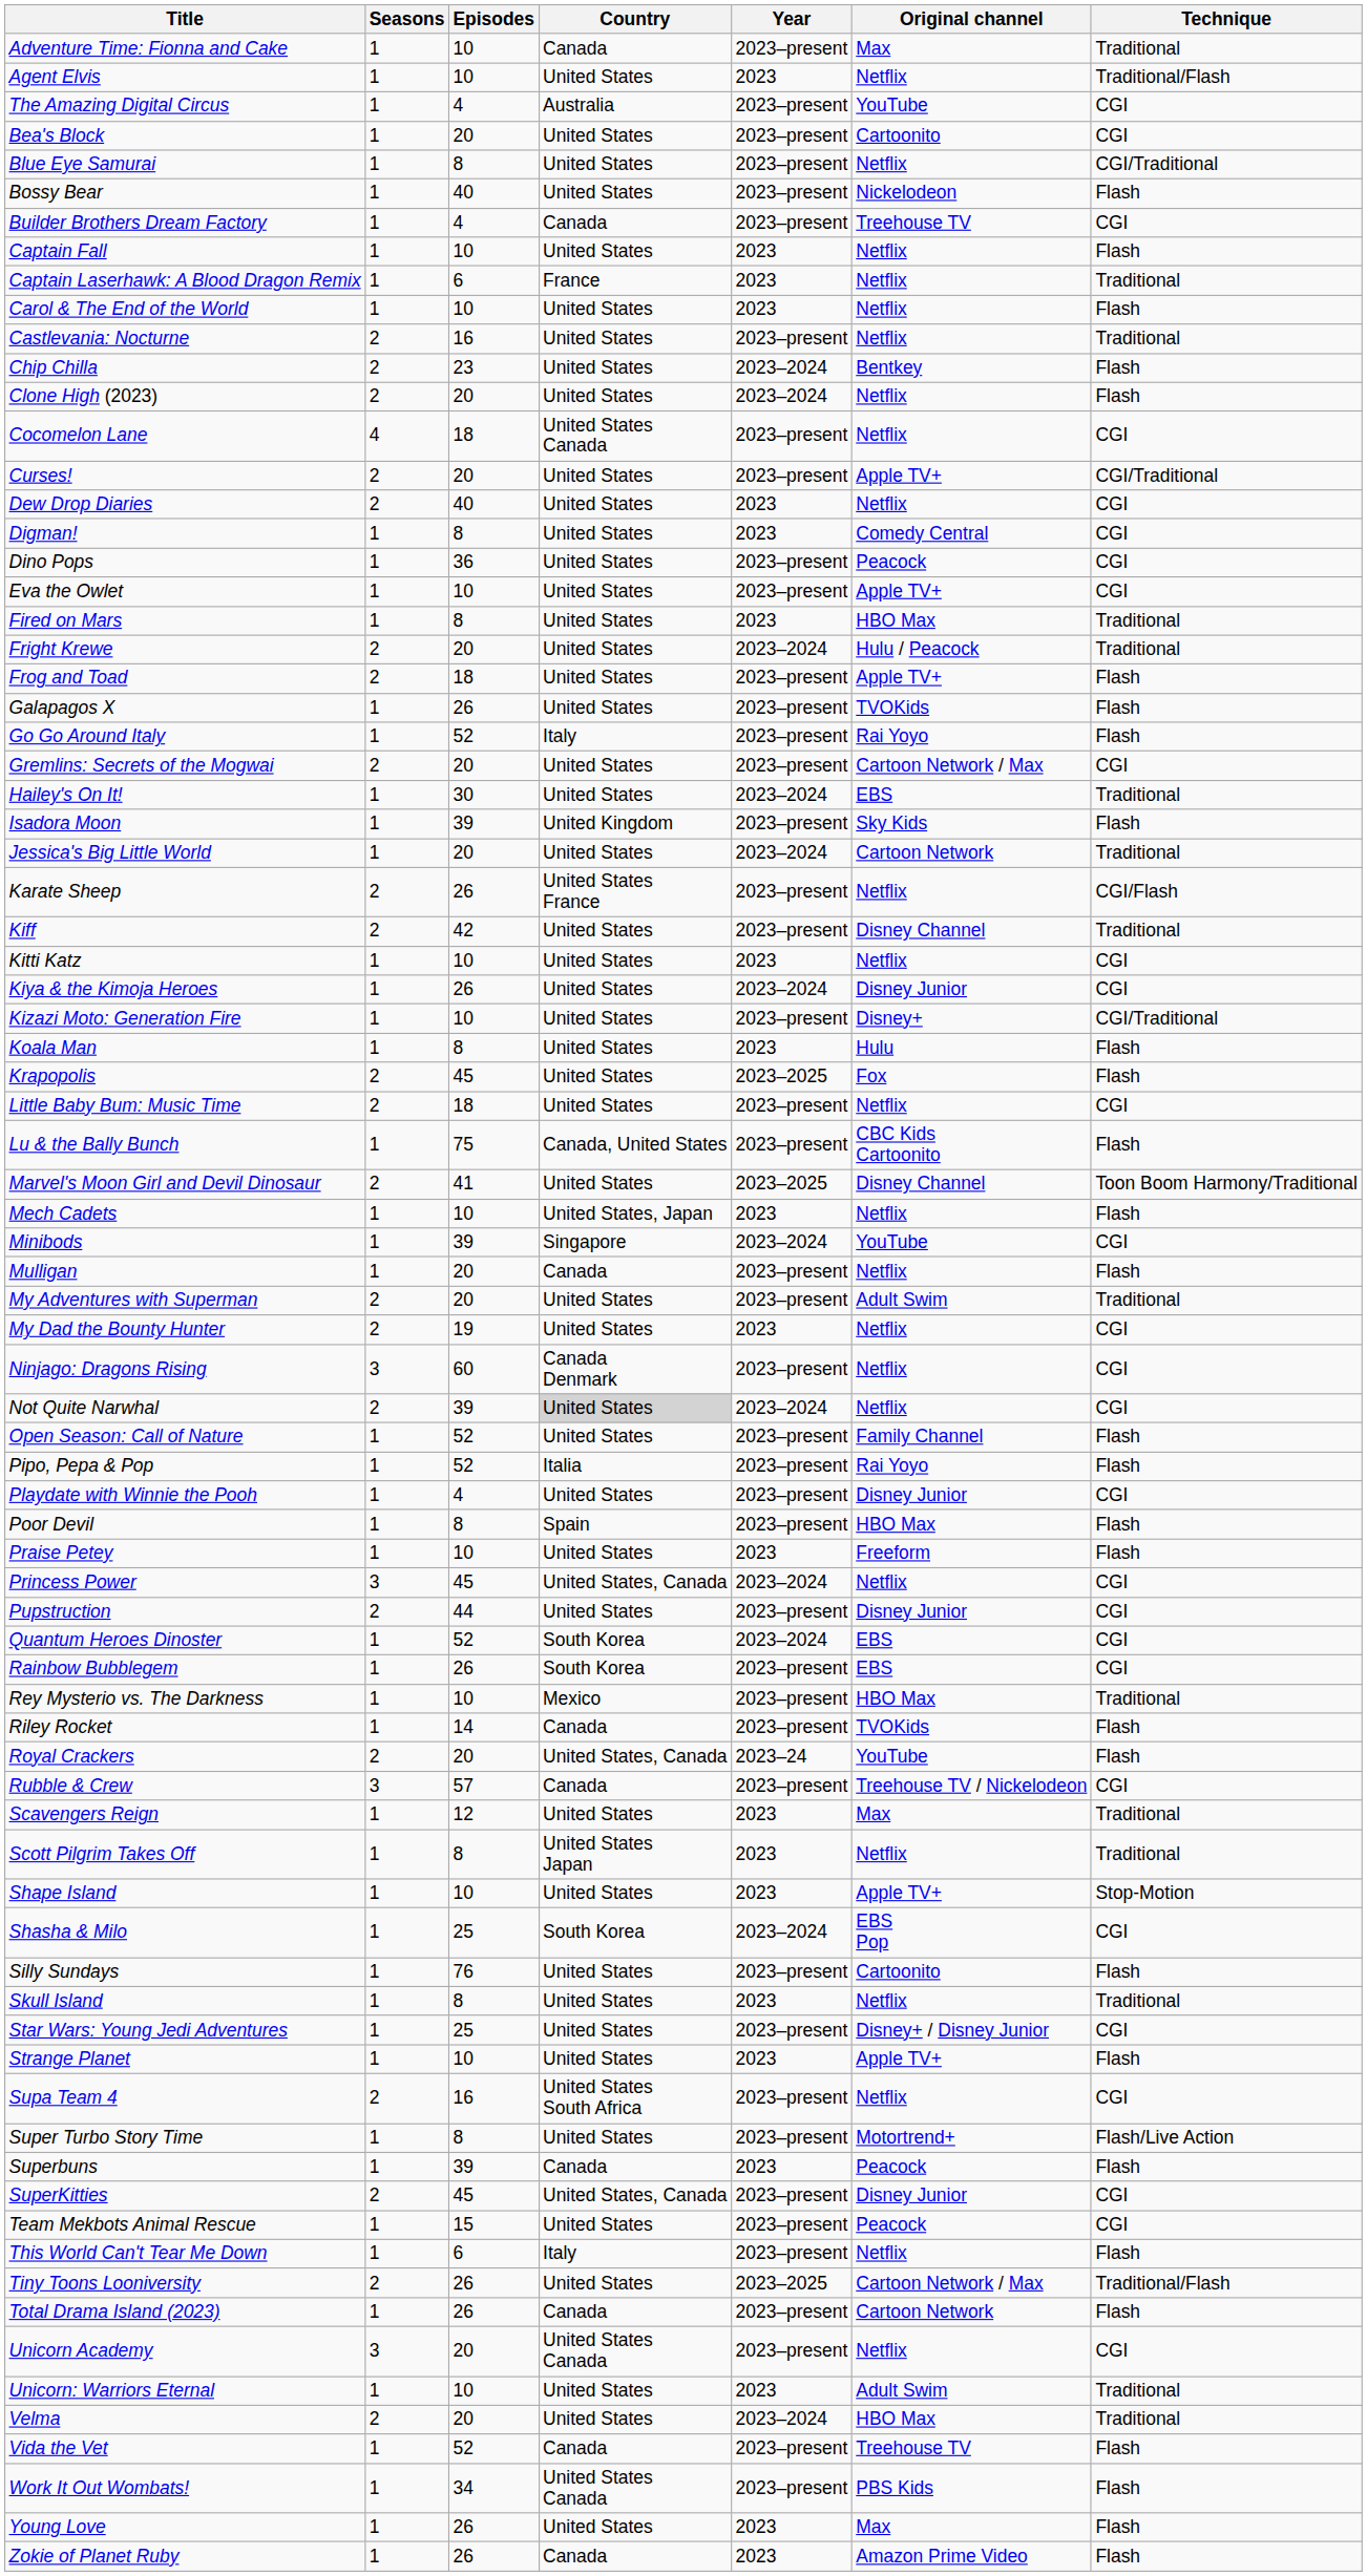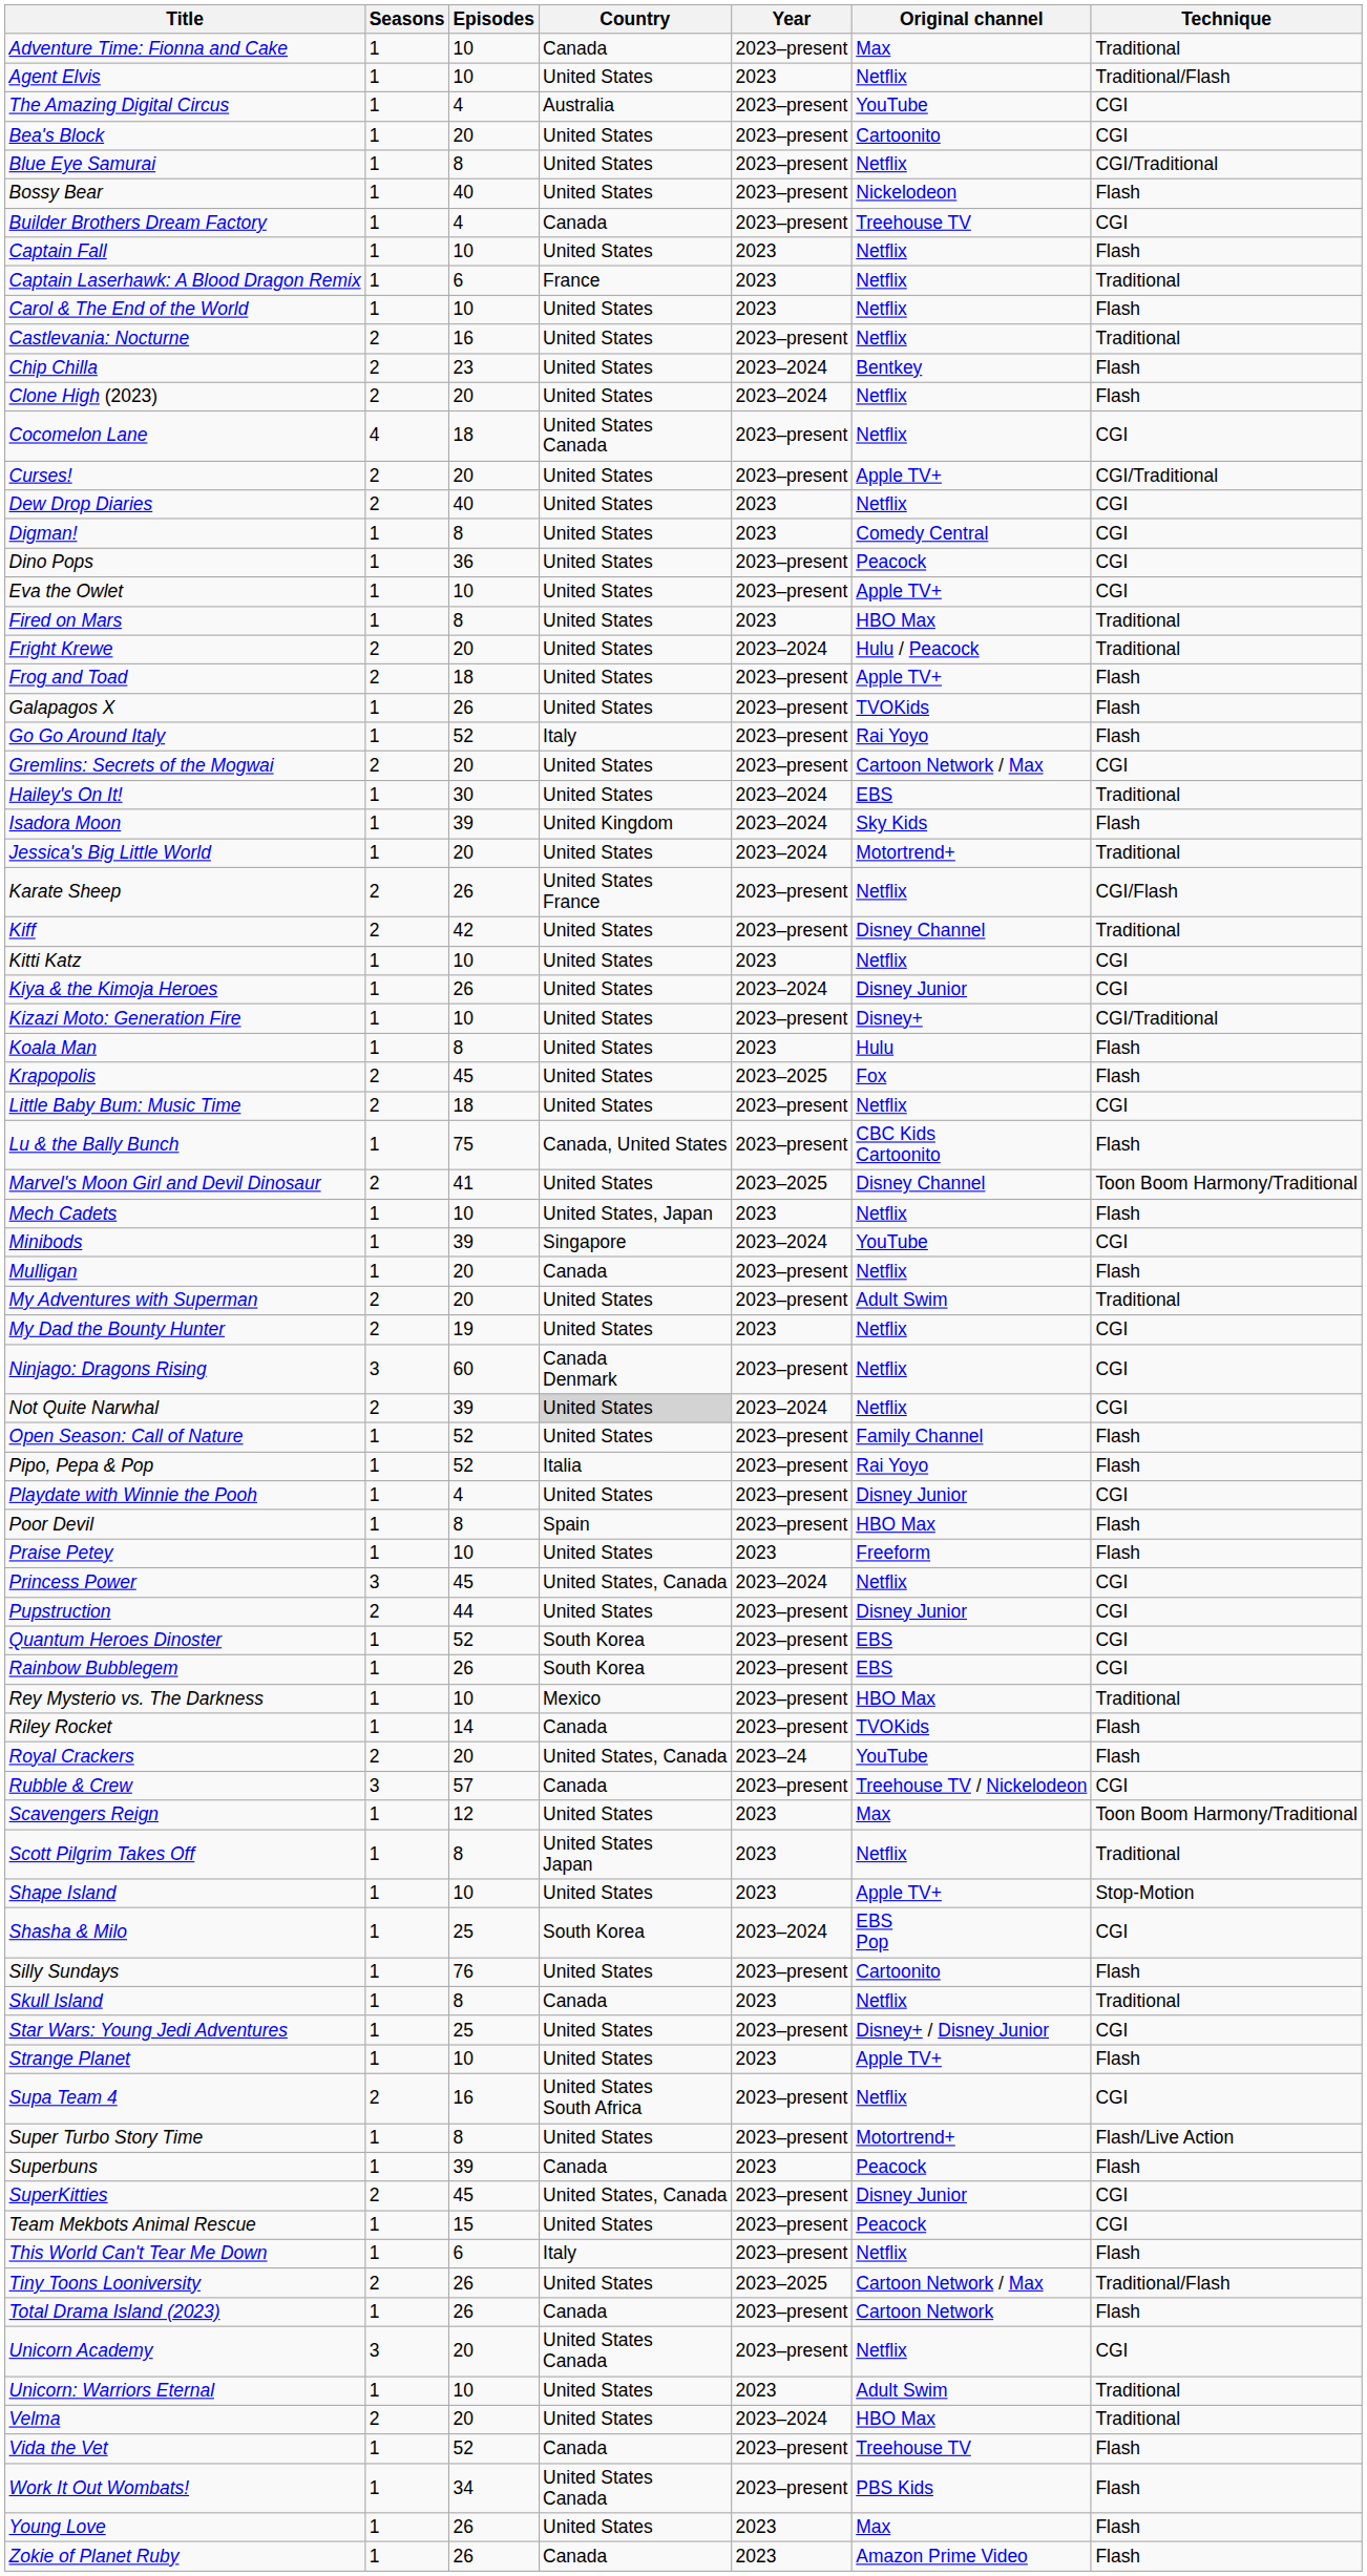Isadora Moon | Year: 2023–present -> 2023–2024
Jessica's Big Little World | Original channel: Cartoon Network -> Motortrend+
Quantum Heroes Dinoster | Year: 2023–2024 -> 2023–present
Scavengers Reign | Technique: Traditional -> Toon Boom Harmony/Traditional
Skull Island | Country: United States -> Canada
